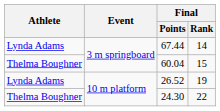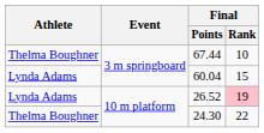67.44 | Athlete: Lynda Adams -> Thelma Boughner
67.44 | Final / Rank: 14 -> 10
60.04 | Athlete: Thelma Boughner -> Lynda Adams
26.52 | Final / Rank: no background -> pink background
